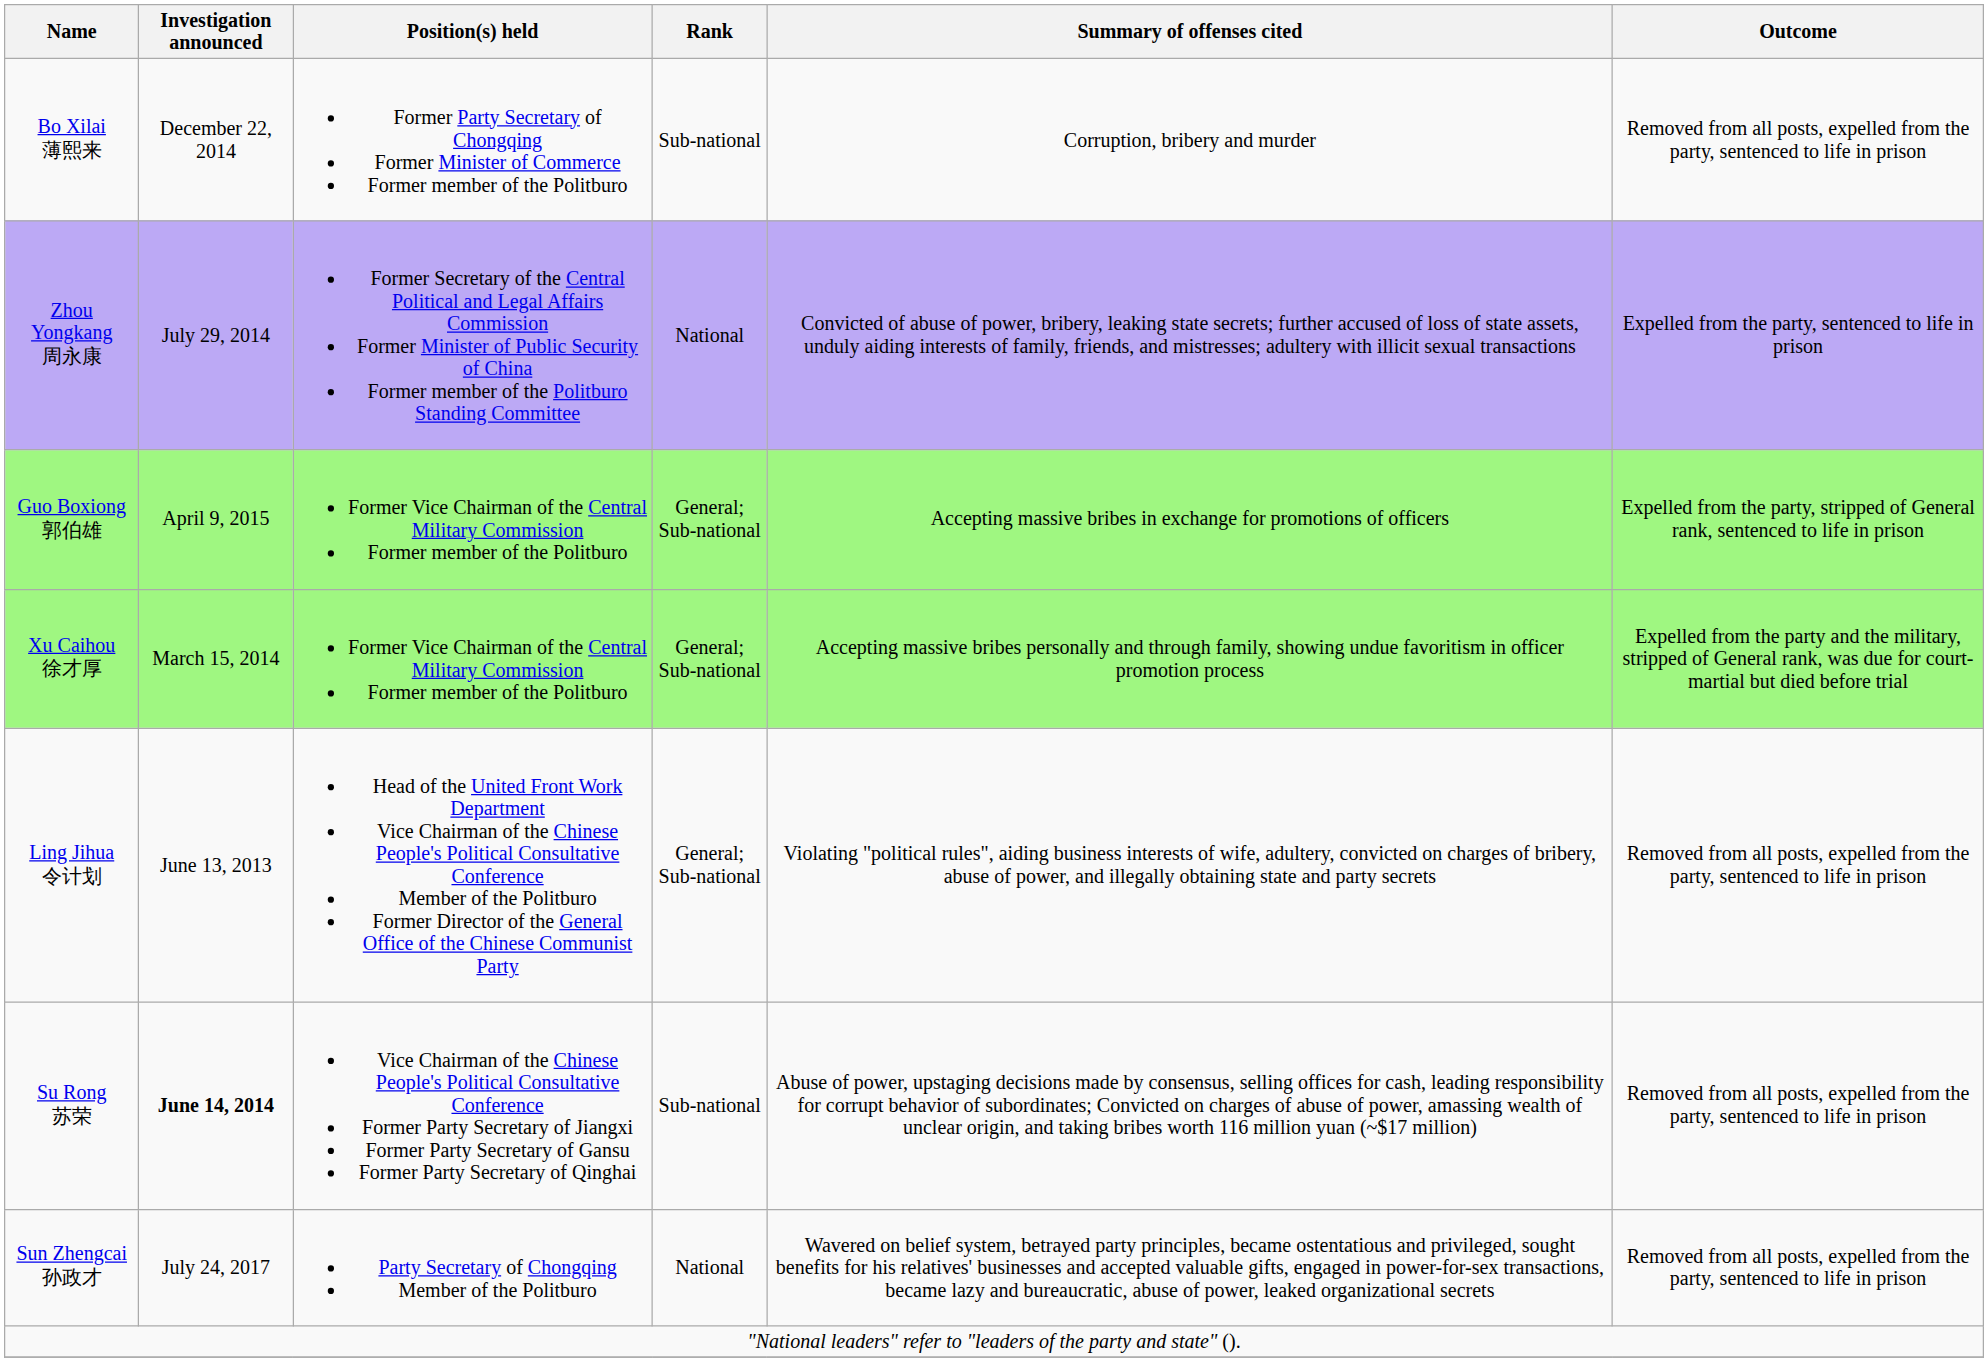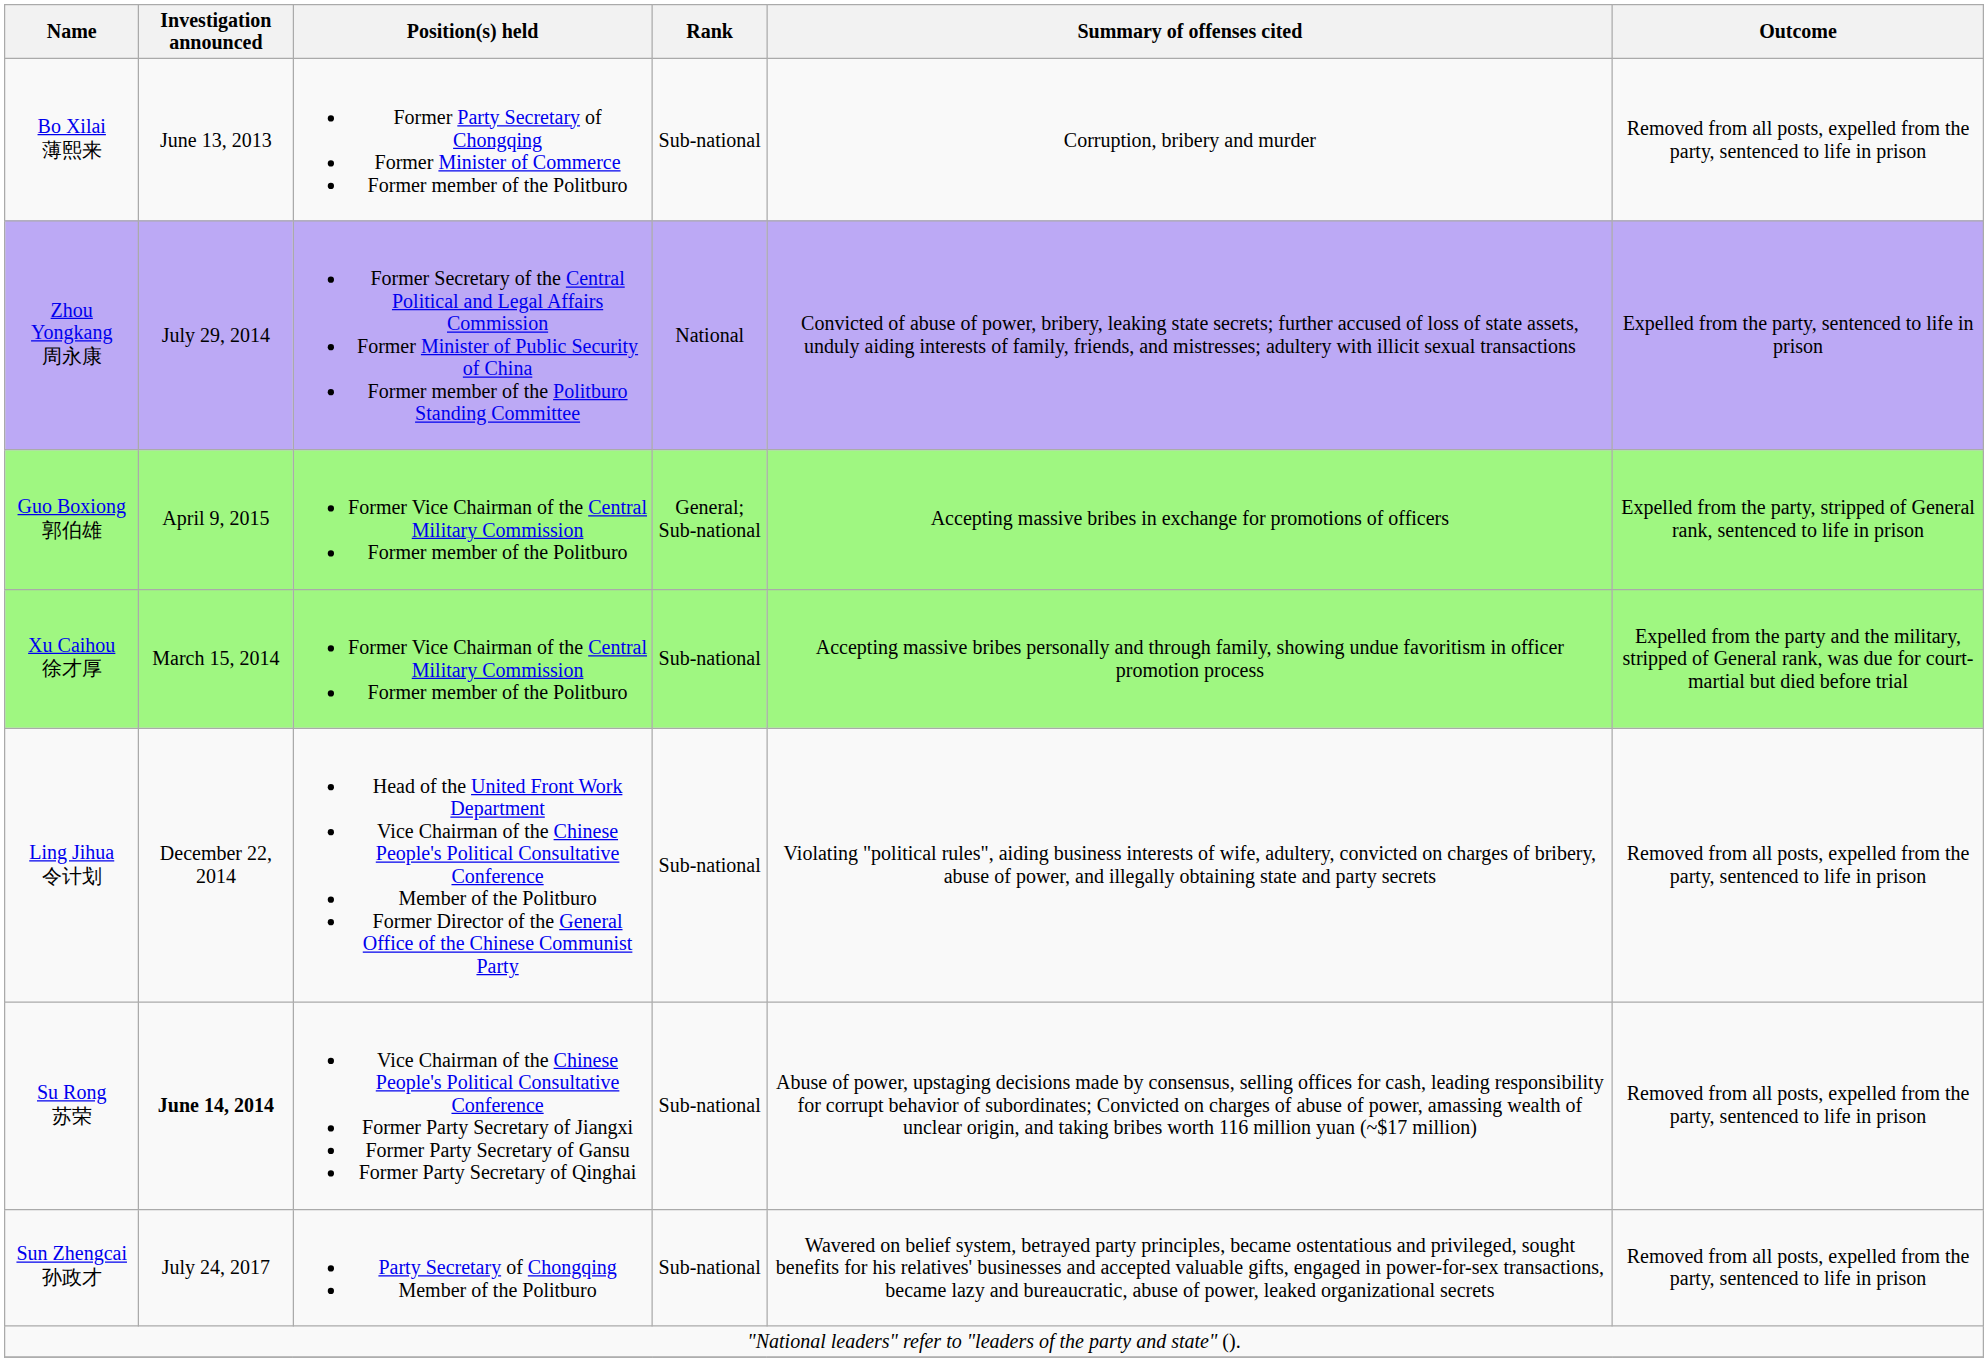Bo Xilai 薄熙来 | Investigation announced: December 22, 2014 -> June 13, 2013
Xu Caihou 徐才厚 | Rank: General; Sub-national -> Sub-national
Ling Jihua 令计划 | Investigation announced: June 13, 2013 -> December 22, 2014
Ling Jihua 令计划 | Rank: General; Sub-national -> Sub-national
Sun Zhengcai 孙政才 | Rank: National -> Sub-national
